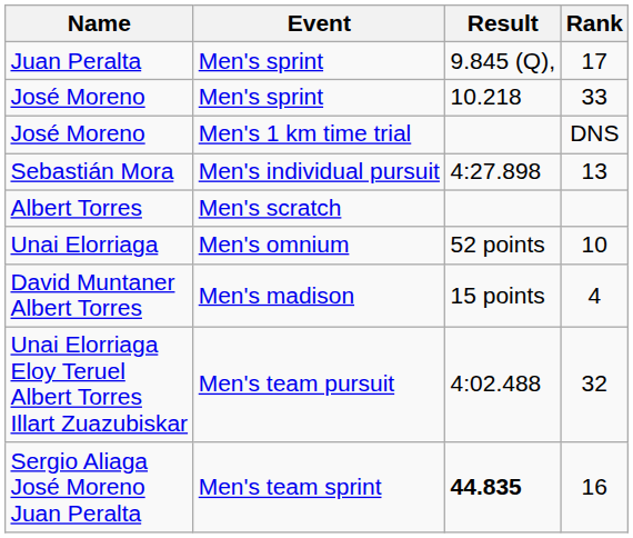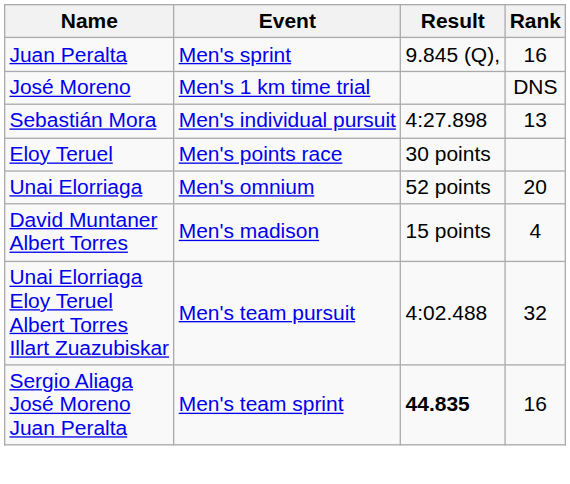Juan Peralta | Rank: 17 -> 16
- row: José Moreno | Men's sprint | 10.218 | 33
- row: Albert Torres | Men's scratch
+ row: Eloy Teruel | Men's points race | 30 points
Unai Elorriaga | Rank: 10 -> 20
